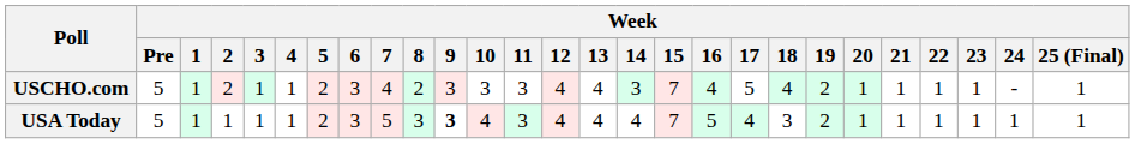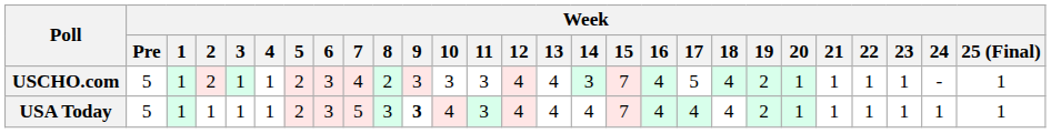USA Today | Week / 16: 5 -> 4
USA Today | Week / 18: 3 -> 4
